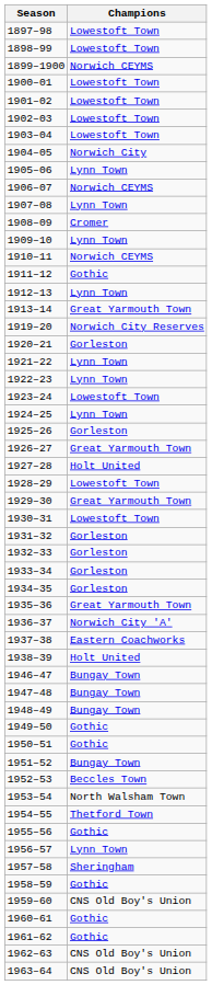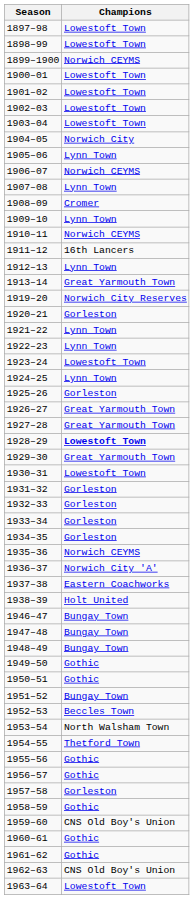1911–12 | Champions: Gothic -> 16th Lancers
1927–28 | Champions: Holt United -> Great Yarmouth Town
1928–29 | Champions: normal -> bold
1935–36 | Champions: Great Yarmouth Town -> Norwich CEYMS
1956–57 | Champions: Lynn Town -> Gothic
1957–58 | Champions: Sheringham -> Gorleston
1963–64 | Champions: CNS Old Boy's Union -> Lowestoft Town
